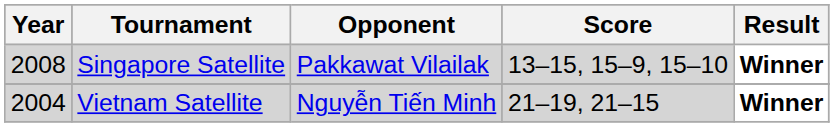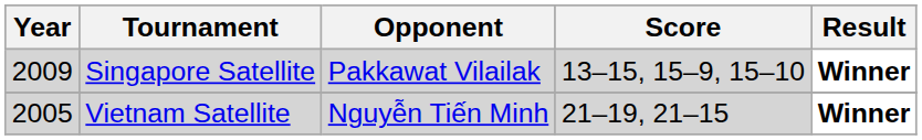Singapore Satellite | Year: 2008 -> 2009
Vietnam Satellite | Year: 2004 -> 2005
